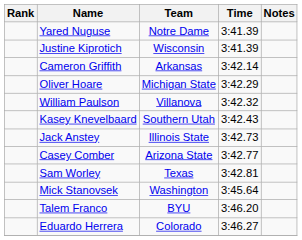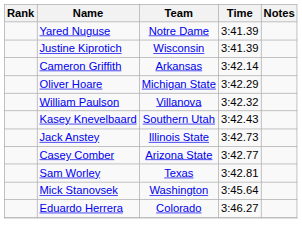- row: Talem Franco | BYU | 3:46.20
